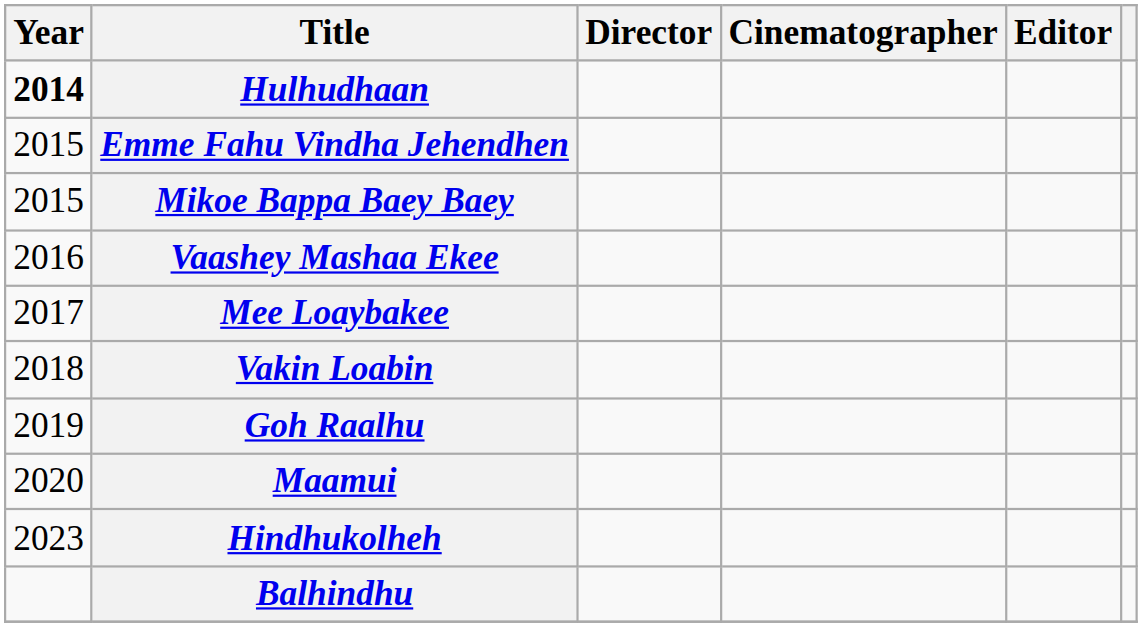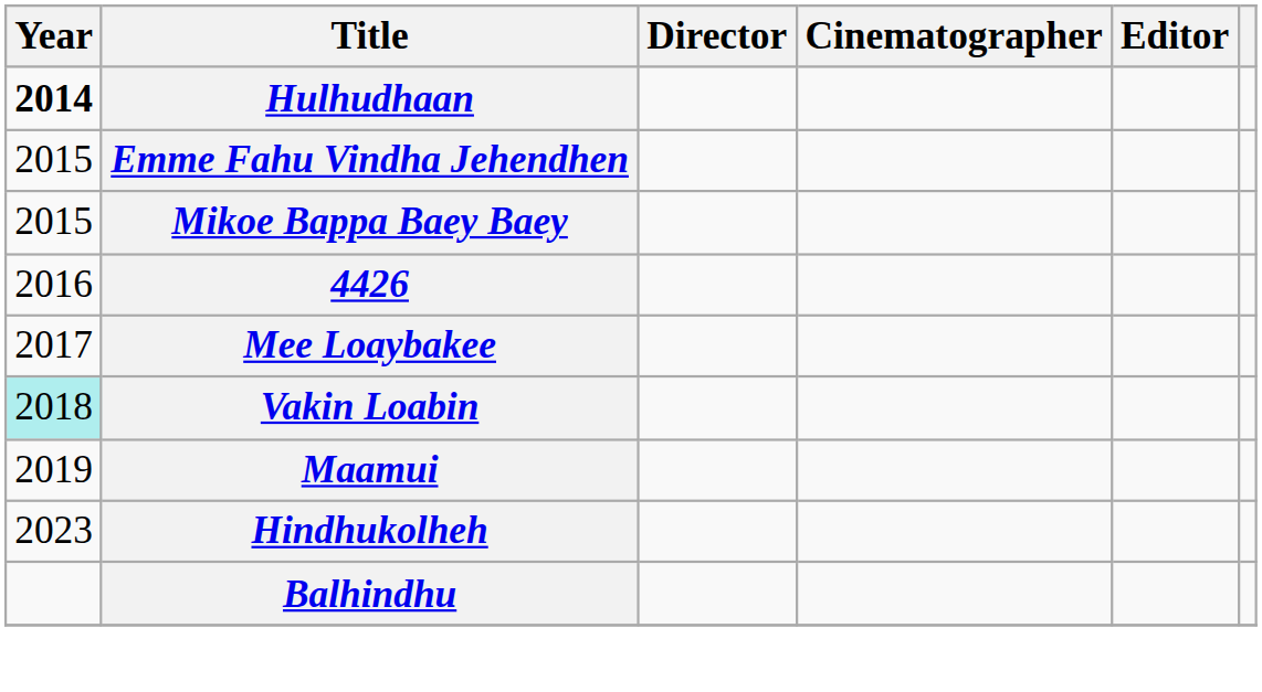- row: 2016 | Vaashey Mashaa Ekee
+ row: 2016 | 4426
Vakin Loabin | Year: no background -> paleturquoise background
- row: 2019 | Goh Raalhu
Maamui | Year: 2020 -> 2019
